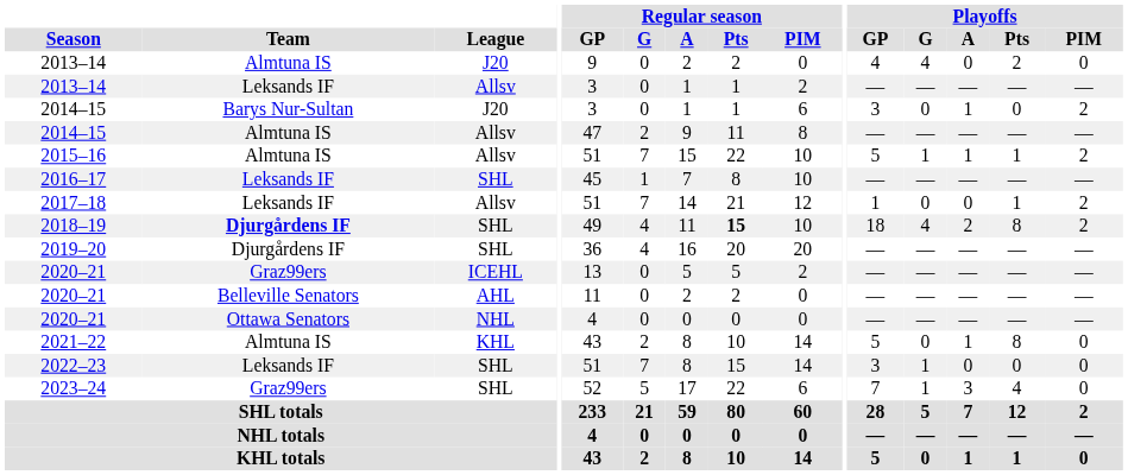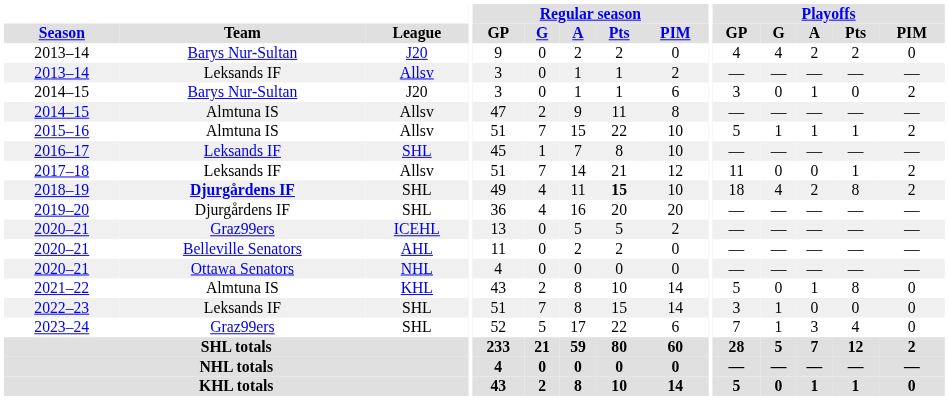2013–14 / J20 | Team: Almtuna IS -> Barys Nur-Sultan
2013–14 / J20 | Playoffs / A: 0 -> 2
2017–18 | Playoffs / GP: 1 -> 11
